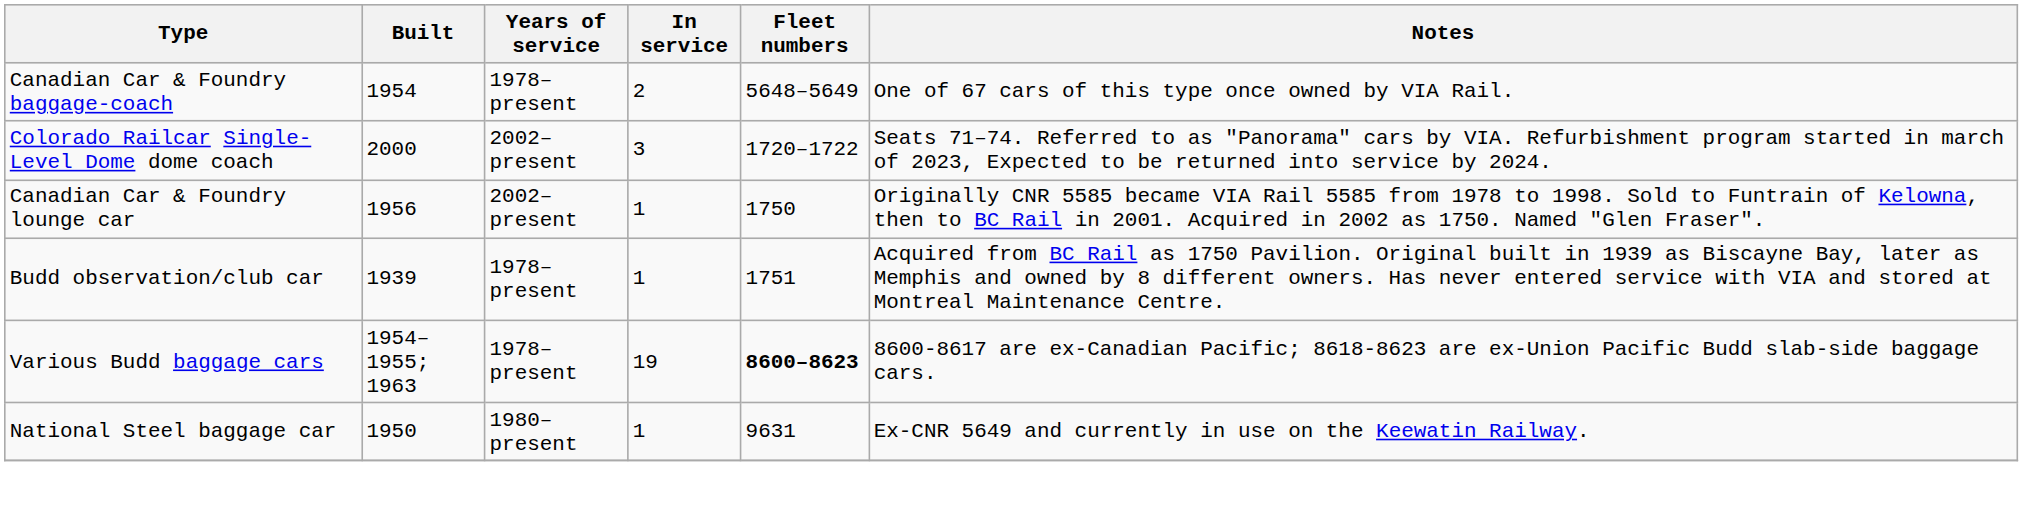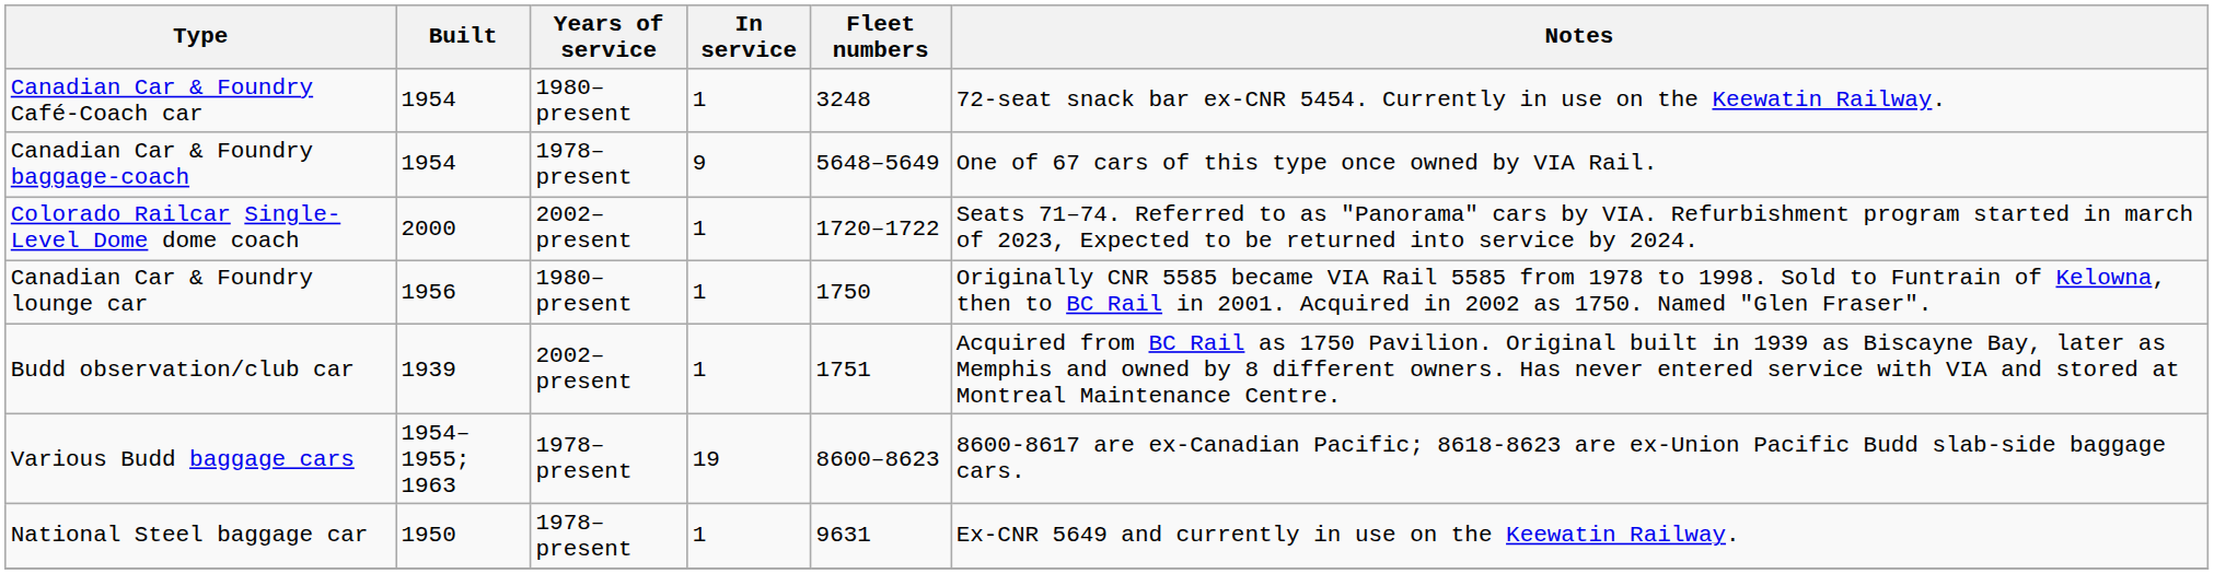+ row: Canadian Car & Foundry Café-Coach car | 1954 | 1980–present | 1 | 3248 | 72-seat snack bar ex-CNR 5454. Currently in use on the Keewatin Railway.
Canadian Car & Foundry baggage-coach | In service: 2 -> 9
Colorado Railcar Single-Level Dome dome coach | In service: 3 -> 1
Canadian Car & Foundry lounge car | Years of service: 2002–present -> 1980–present
Budd observation/club car | Years of service: 1978–present -> 2002–present
Various Budd baggage cars | Fleet numbers: bold -> normal
National Steel baggage car | Years of service: 1980–present -> 1978–present
